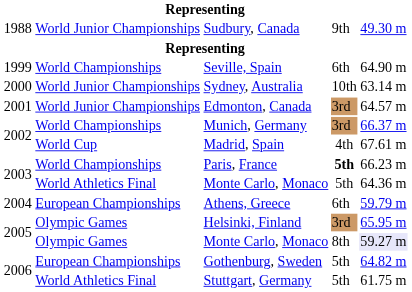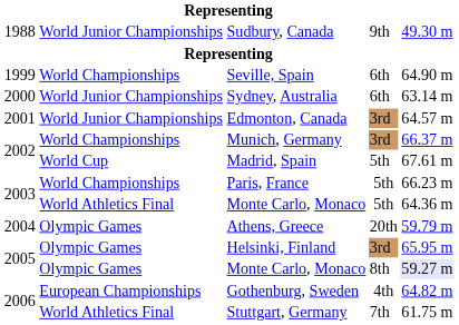Sydney, Australia | column 4: 10th -> 6th
Madrid, Spain | column 4: 4th -> 5th
Paris, France | column 4: bold -> normal
Athens, Greece | column 2: European Championships -> Olympic Games
Athens, Greece | column 4: 6th -> 20th
Gothenburg, Sweden | column 4: 5th -> 4th
Stuttgart, Germany | column 4: 5th -> 7th
